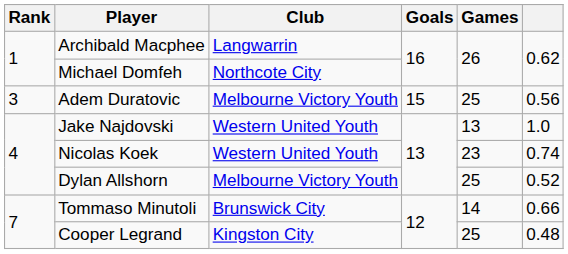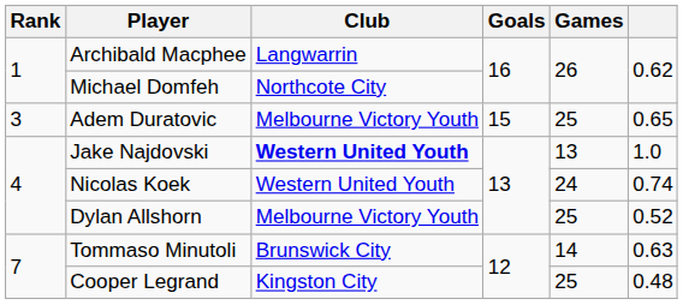Adem Duratovic | column 6: 0.56 -> 0.65
Jake Najdovski | Club: normal -> bold
Nicolas Koek | Games: 23 -> 24
Tommaso Minutoli | column 6: 0.66 -> 0.63
